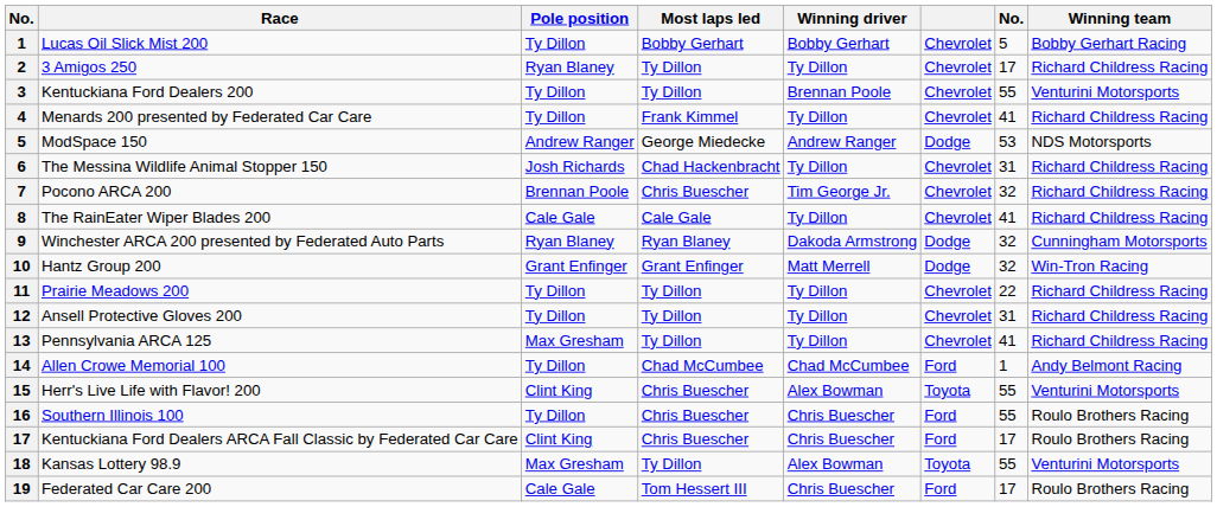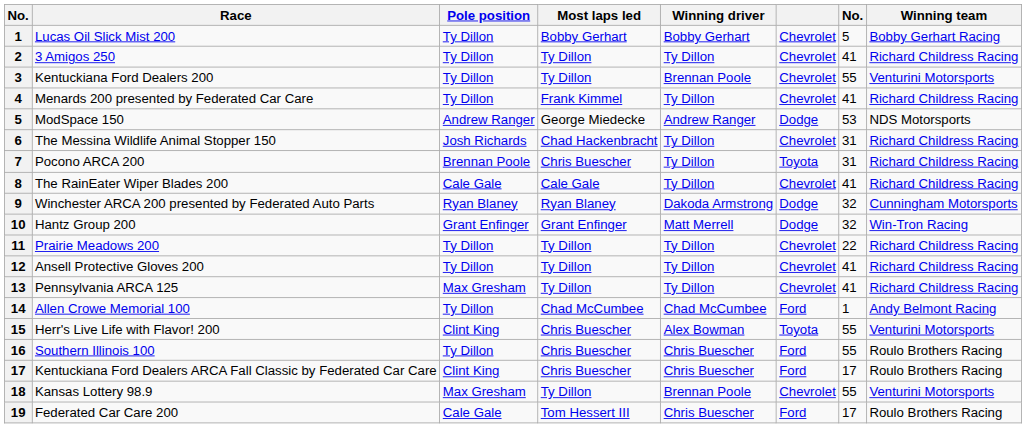3 Amigos 250 | Pole position: Ryan Blaney -> Ty Dillon
3 Amigos 250 | column 7: 17 -> 41
Pocono ARCA 200 | Winning driver: Tim George Jr. -> Ty Dillon
Pocono ARCA 200 | column 6: Chevrolet -> Toyota
Pocono ARCA 200 | column 7: 32 -> 31
Ansell Protective Gloves 200 | column 7: 31 -> 41
Kansas Lottery 98.9 | Winning driver: Alex Bowman -> Brennan Poole
Kansas Lottery 98.9 | column 6: Toyota -> Chevrolet
